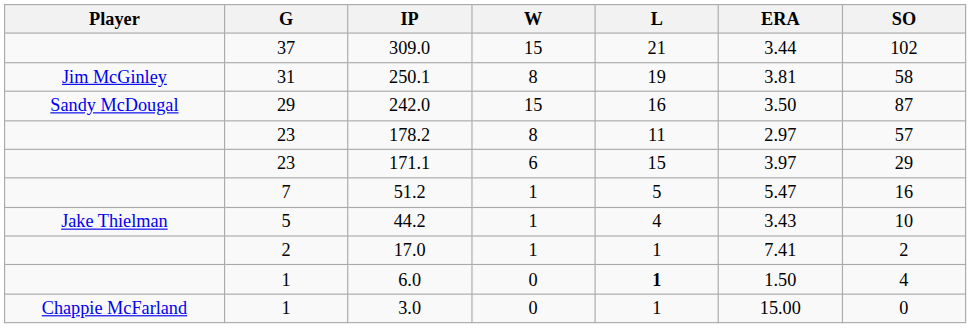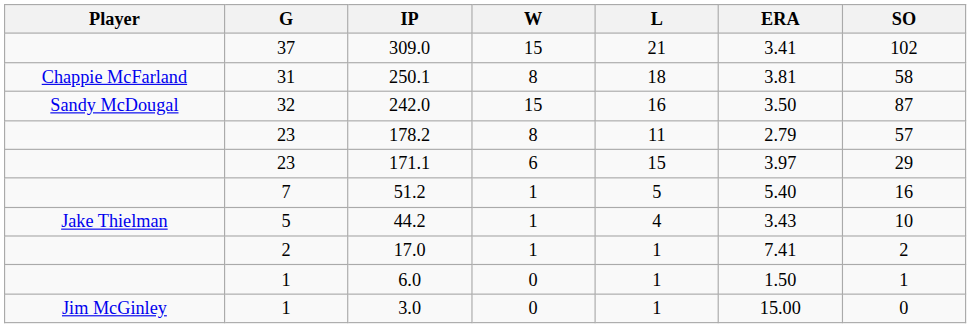309.0 | ERA: 3.44 -> 3.41
250.1 | Player: Jim McGinley -> Chappie McFarland
250.1 | L: 19 -> 18
242.0 | G: 29 -> 32
178.2 | ERA: 2.97 -> 2.79
51.2 | ERA: 5.47 -> 5.40
6.0 | L: bold -> normal
6.0 | SO: 4 -> 1
3.0 | Player: Chappie McFarland -> Jim McGinley
